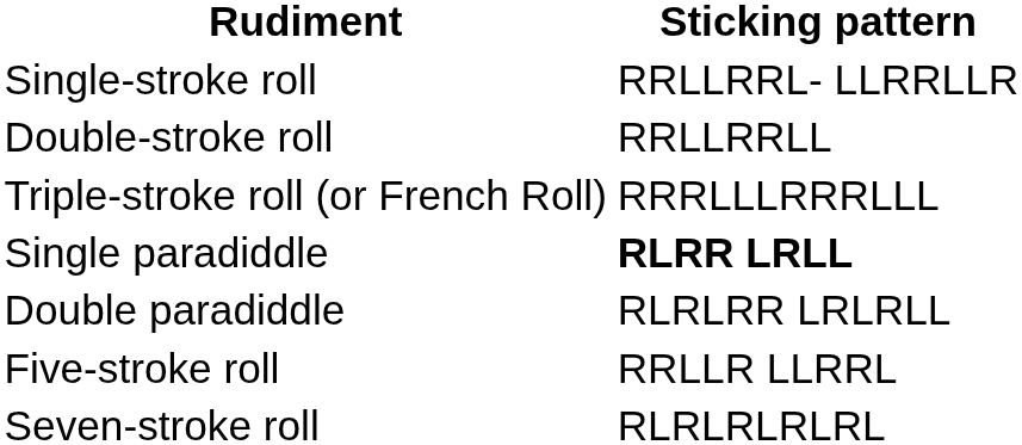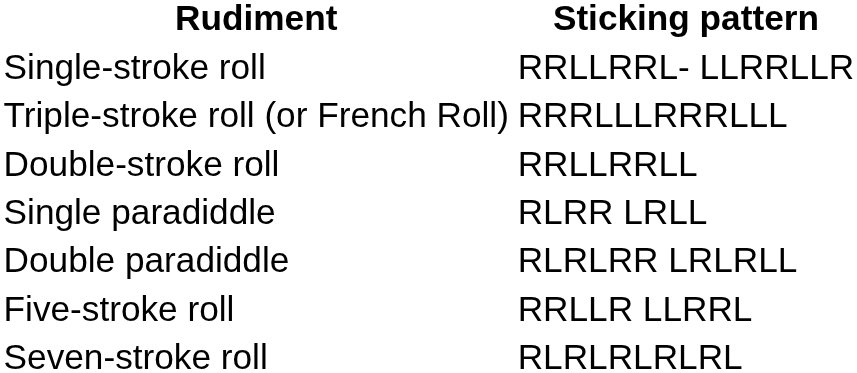rows swapped: Double-stroke roll <-> Triple-stroke roll (or French Roll)
Single paradiddle | Sticking pattern: bold -> normal
